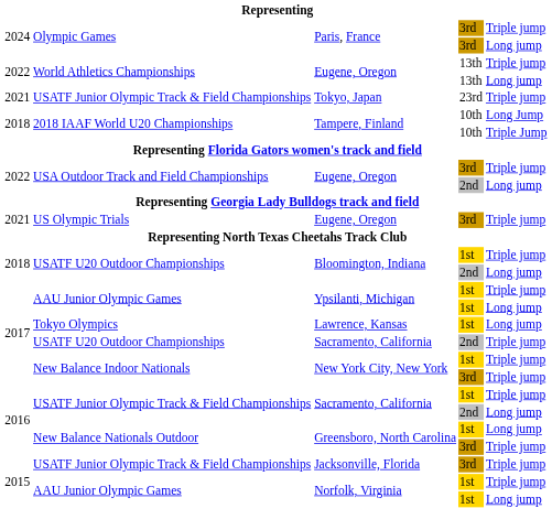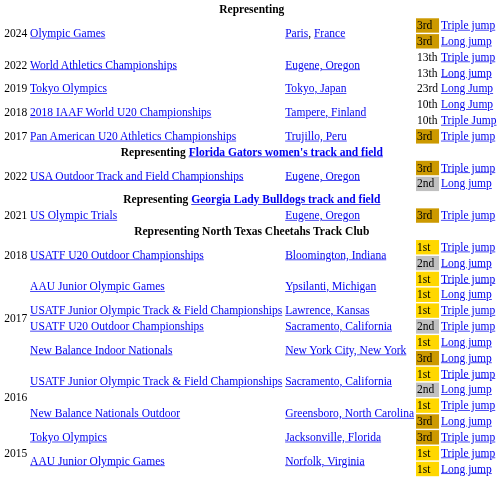Tokyo, Japan | column 1: 2021 -> 2019
Tokyo, Japan | column 2: USATF Junior Olympic Track & Field Championships -> Tokyo Olympics
Tokyo, Japan | column 5: Triple jump -> Long Jump
+ row: 2017 | Pan American U20 Athletics Championships | Trujillo, Peru | 3rd | Triple jump
Lawrence, Kansas | column 2: Tokyo Olympics -> USATF Junior Olympic Track & Field Championships
Lawrence, Kansas | column 5: Long jump -> Triple jump
New York City, New York / 1st | column 5: Triple jump -> Long jump
New York City, New York / 3rd | column 5: Triple jump -> Long jump
Greensboro, North Carolina / 1st | column 5: Long jump -> Triple jump
Greensboro, North Carolina / 3rd | column 5: Triple jump -> Long jump
Jacksonville, Florida | column 2: USATF Junior Olympic Track & Field Championships -> Tokyo Olympics
